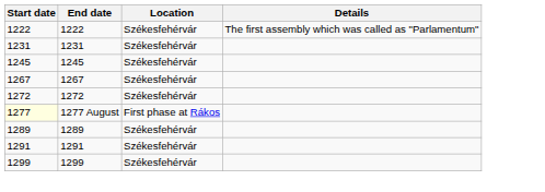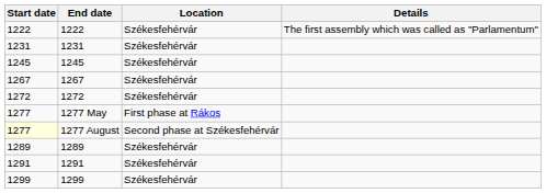+ row: 1277 | 1277 May | First phase at Rákos
1277 August | Location: First phase at Rákos -> Second phase at Székesfehérvár
